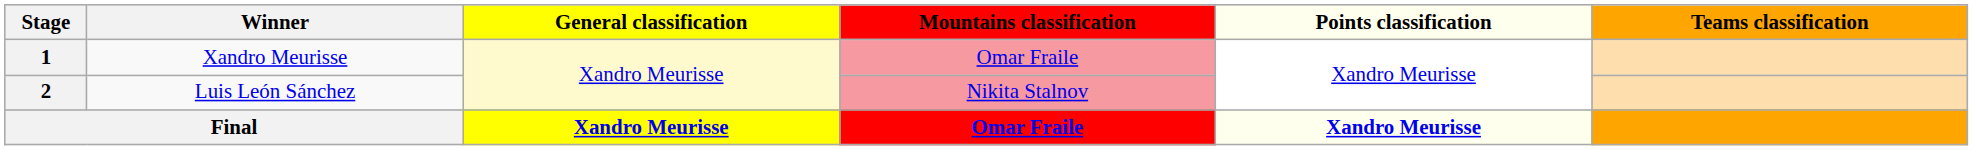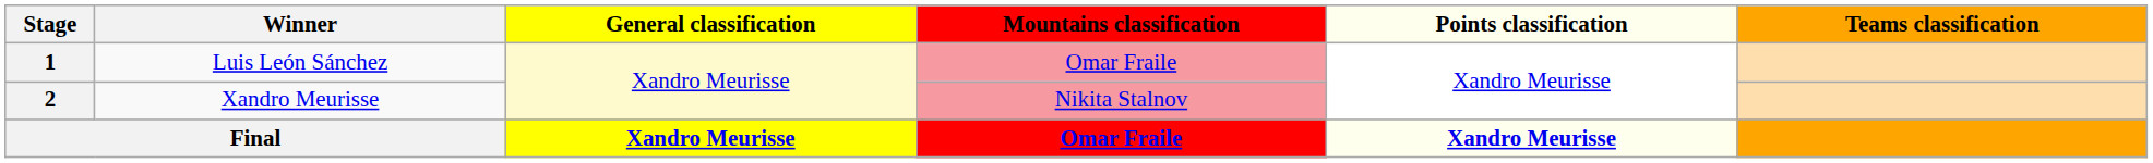1 | Winner: Xandro Meurisse -> Luis León Sánchez
2 | Winner: Luis León Sánchez -> Xandro Meurisse
